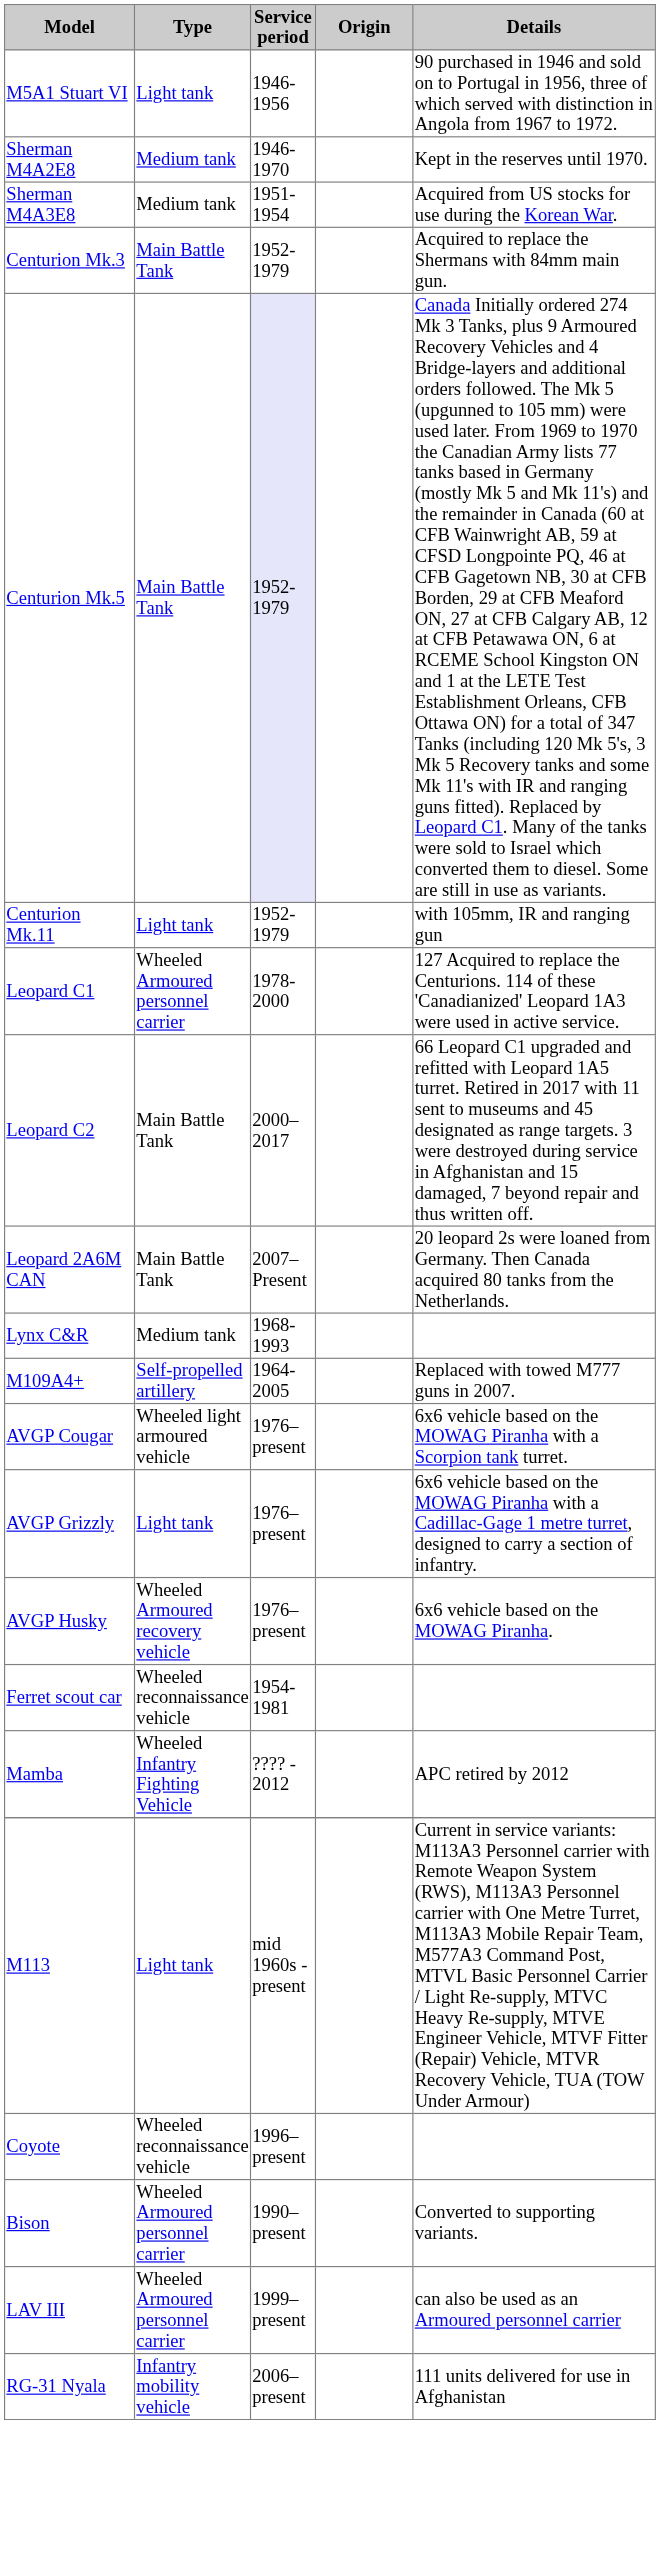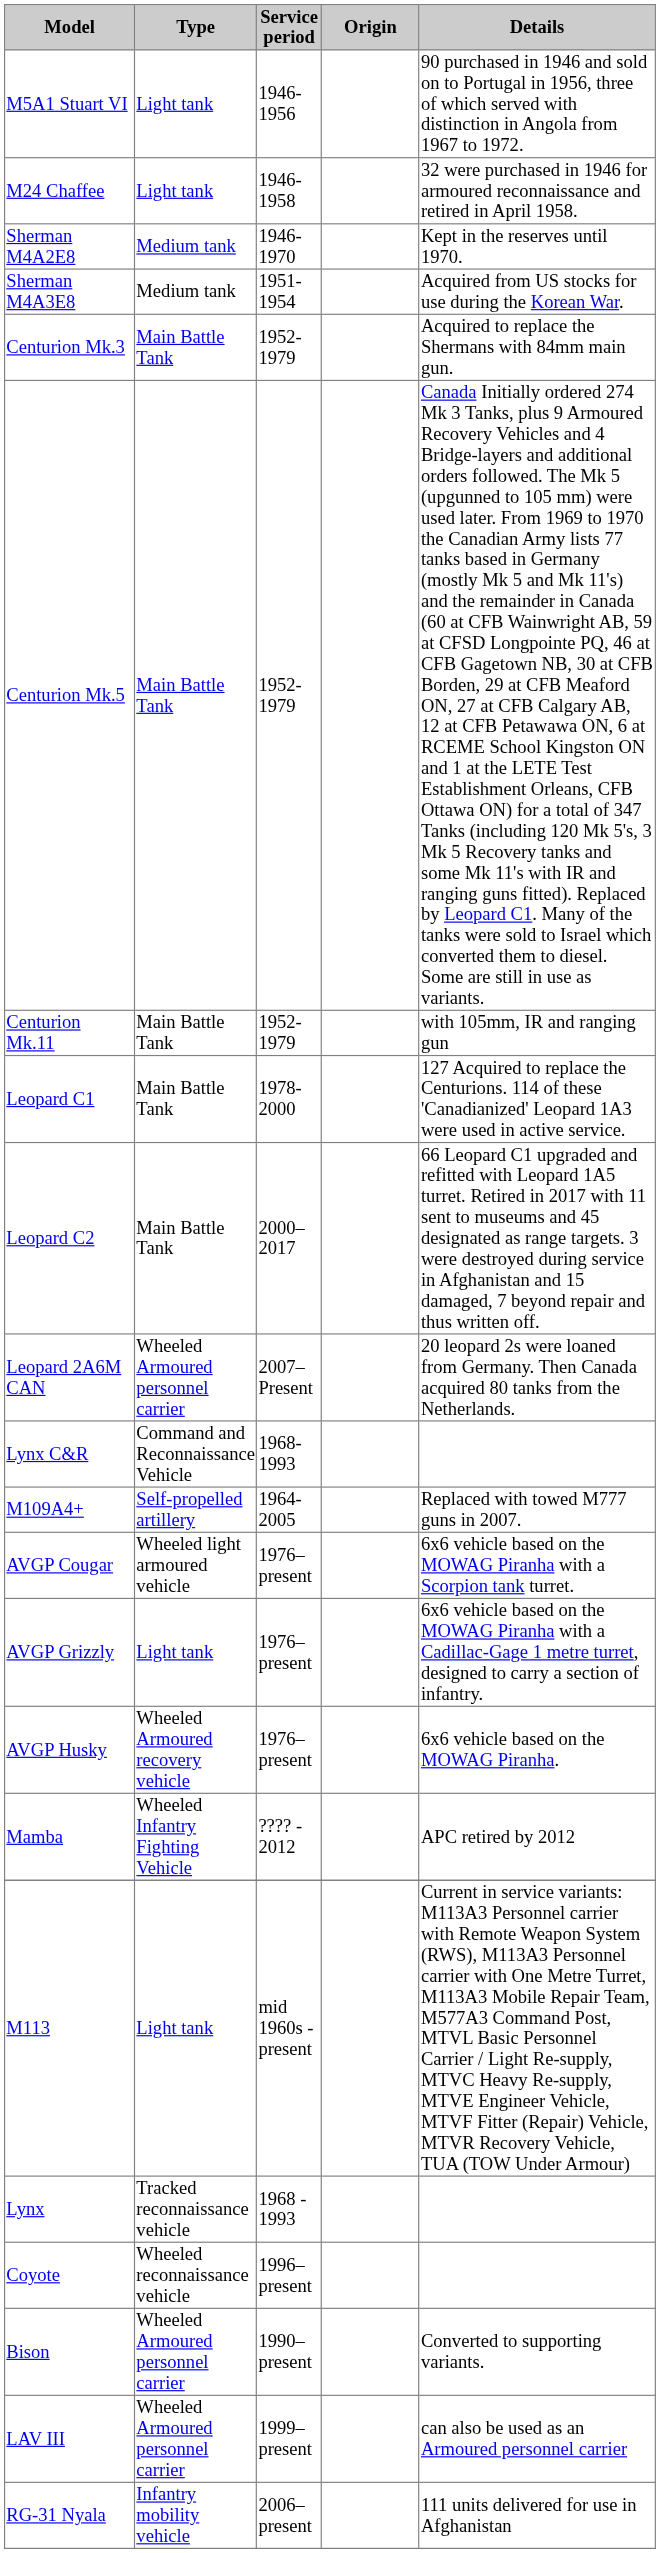+ row: M24 Chaffee | Light tank | 1946-1958 | 32 were purchased in 1946 for armoured reconnaissance and retired in April 1958.
Centurion Mk.5 | Service period: lavender background -> no background
Centurion Mk.11 | Type: Light tank -> Main Battle Tank
Leopard C1 | Type: Wheeled Armoured personnel carrier -> Main Battle Tank
Leopard 2A6M CAN | Type: Main Battle Tank -> Wheeled Armoured personnel carrier
Lynx C&R | Type: Medium tank -> Command and Reconnaissance Vehicle
- row: Ferret scout car | Wheeled reconnaissance vehicle | 1954-1981
+ row: Lynx | Tracked reconnaissance vehicle | 1968 - 1993
